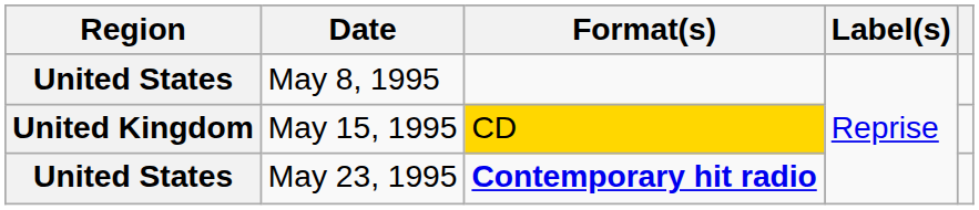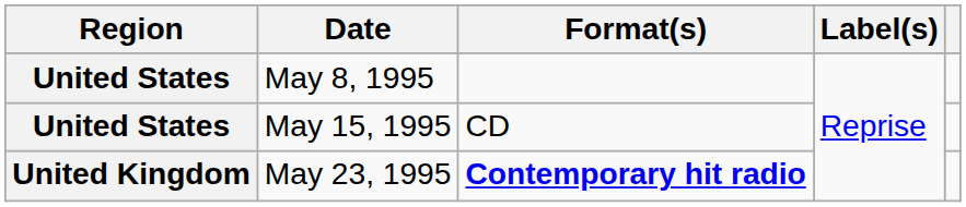May 15, 1995 | Region: United Kingdom -> United States
May 15, 1995 | Format(s): gold background -> no background
May 23, 1995 | Region: United States -> United Kingdom
